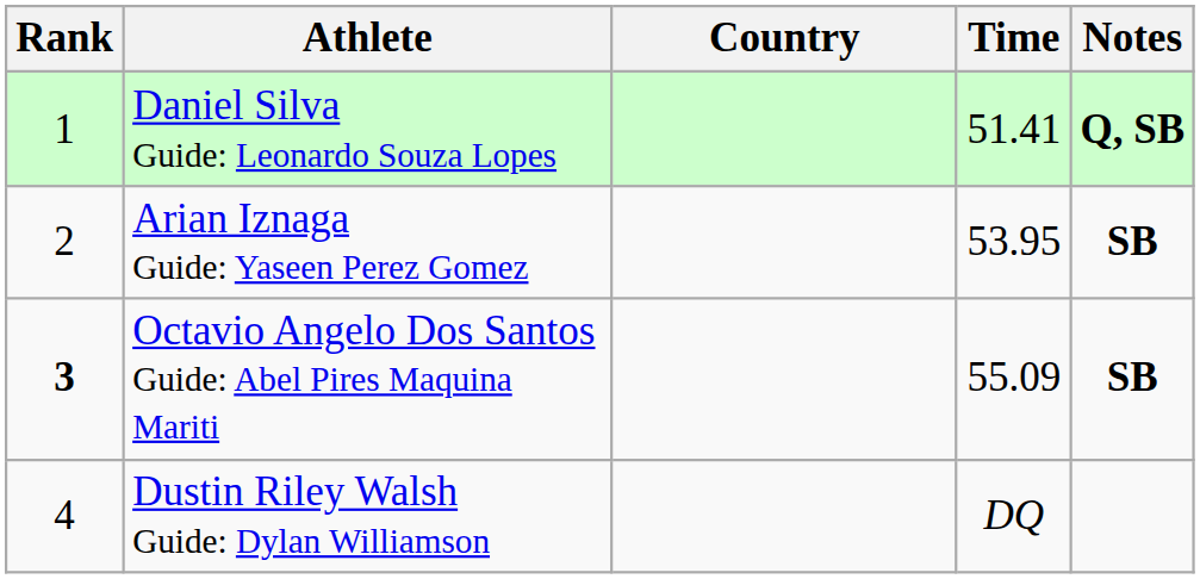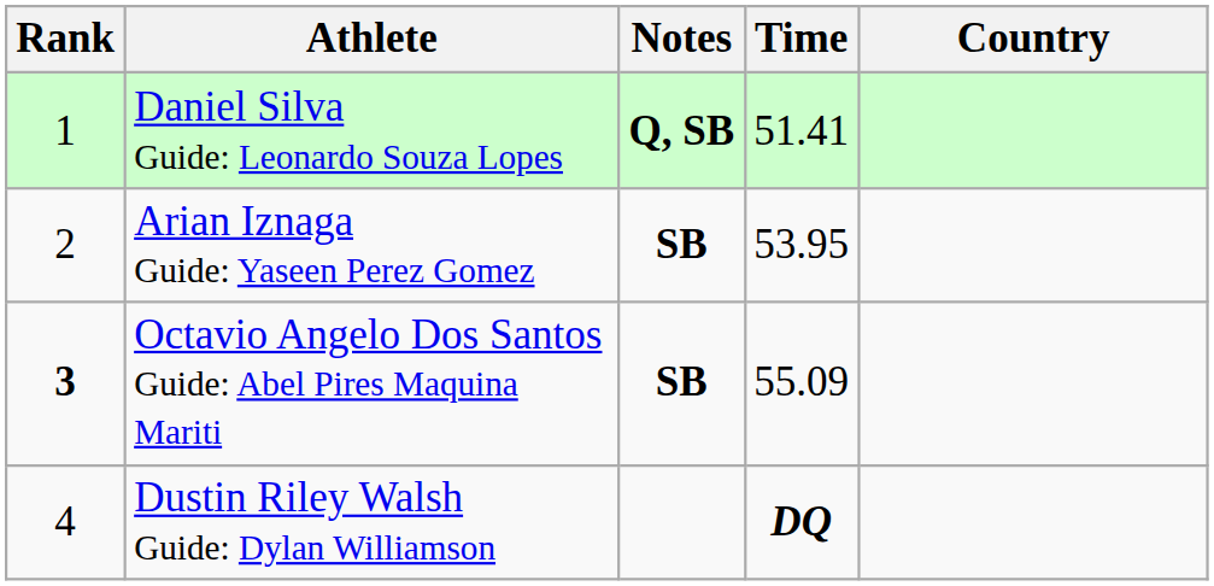columns swapped: Country <-> Notes
Dustin Riley Walsh Guide: Dylan Williamson | Time: normal -> bold
